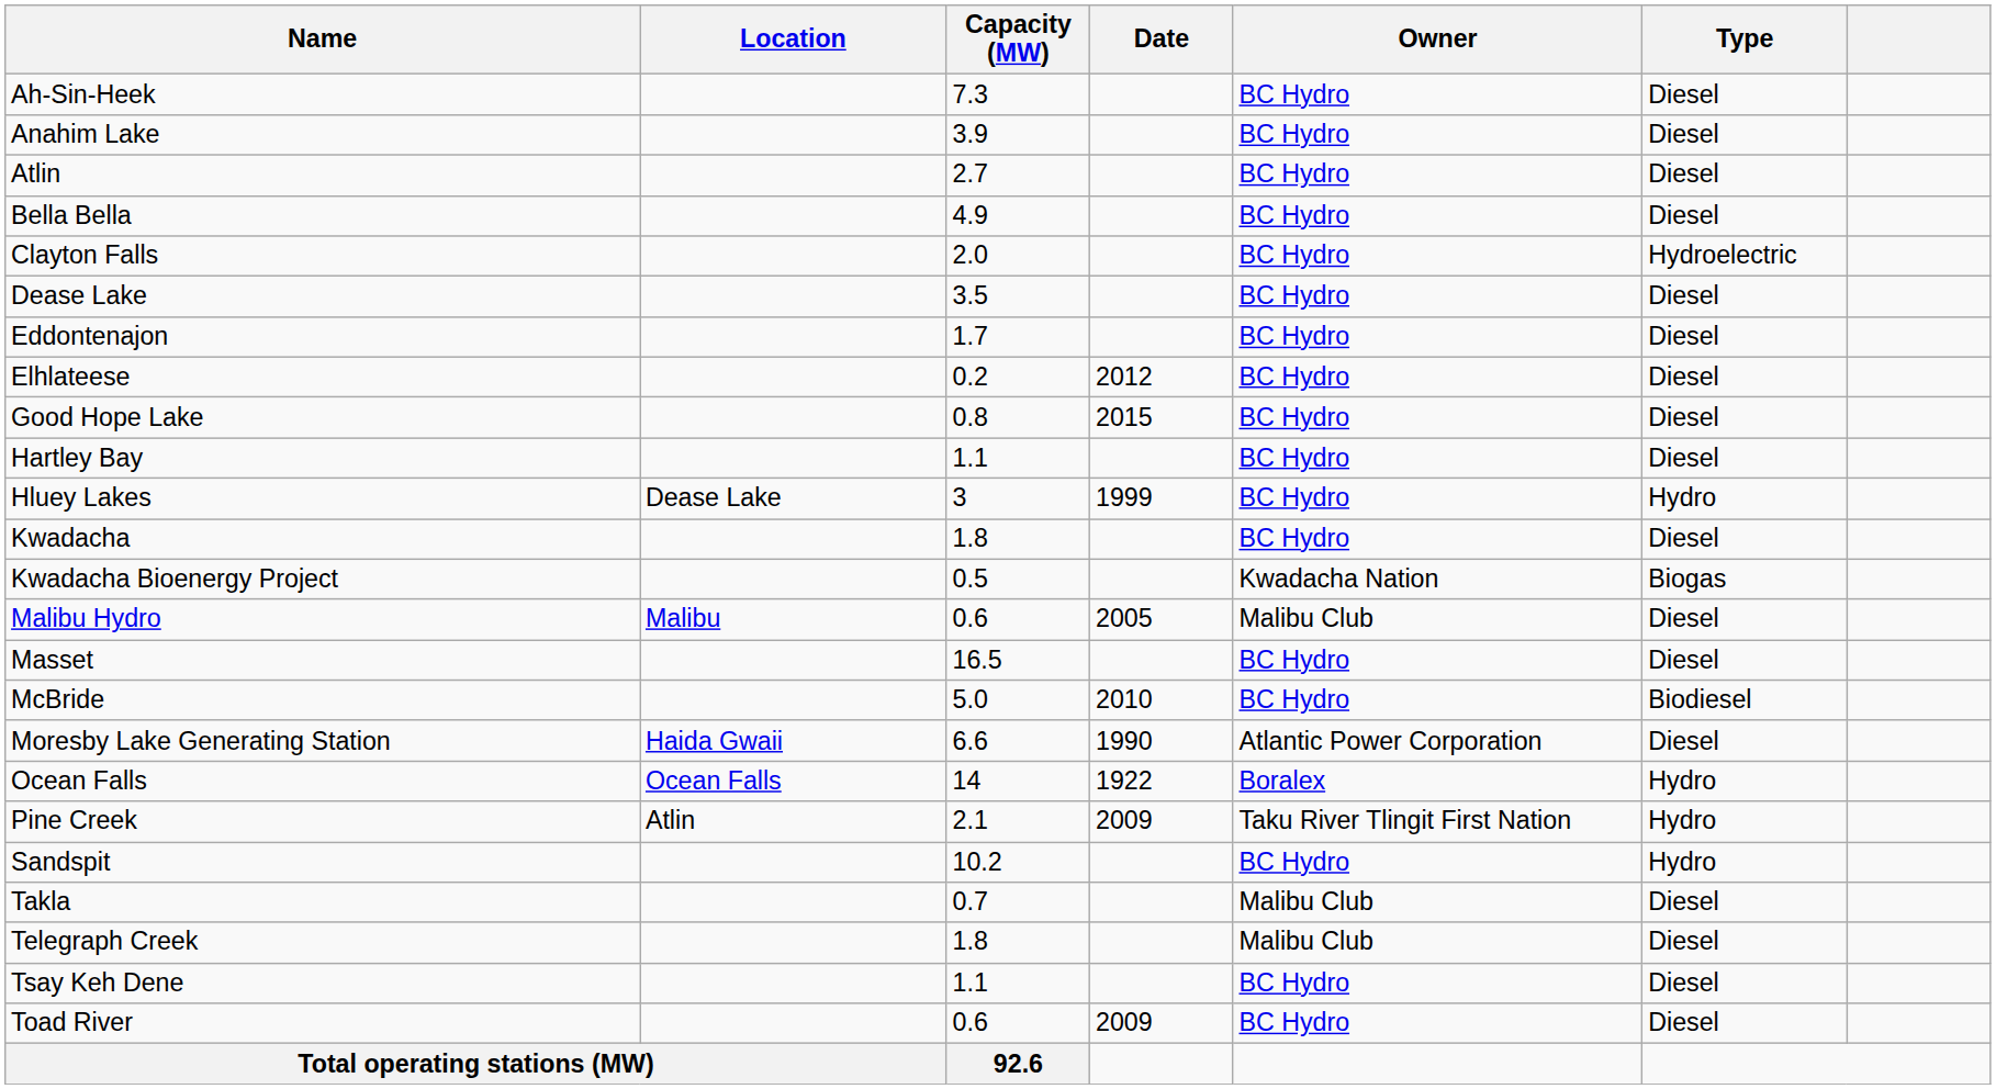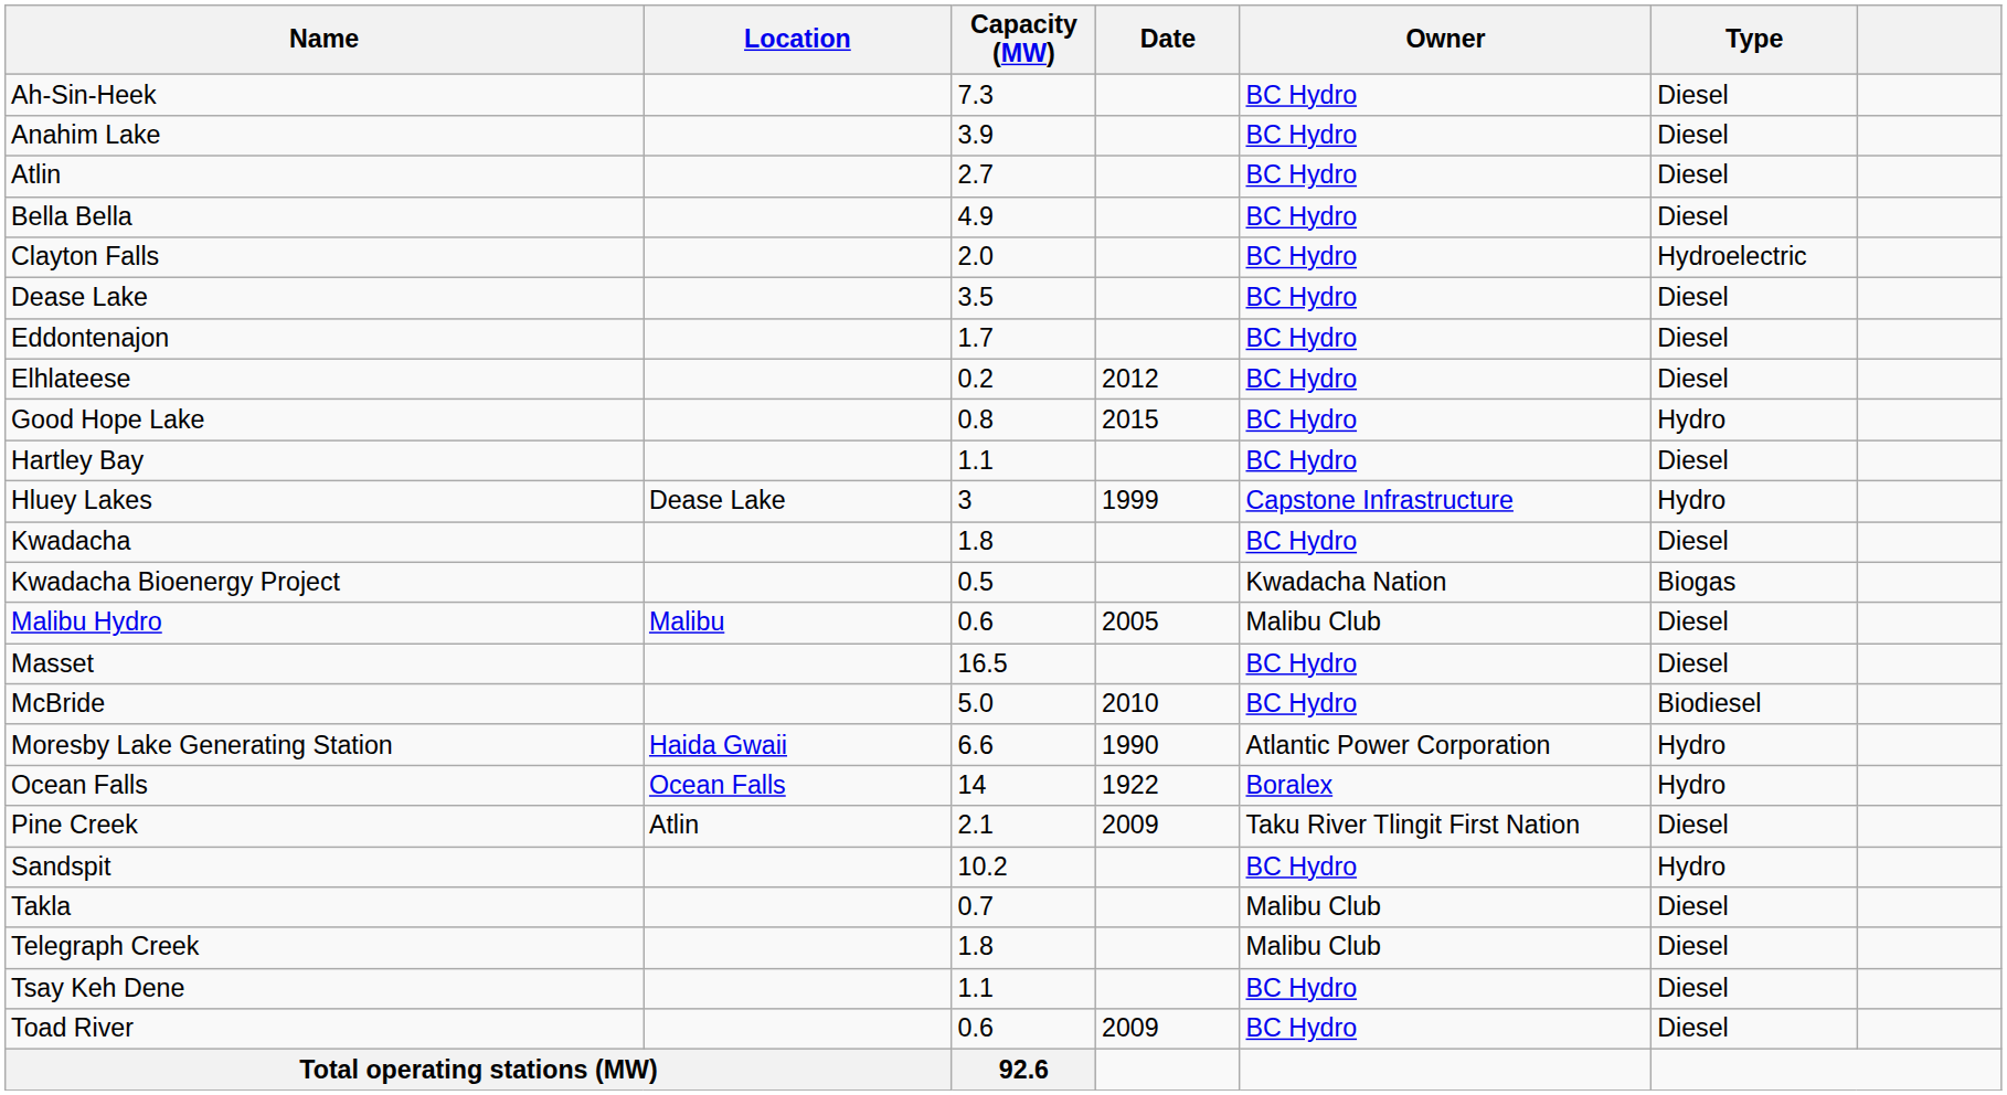Good Hope Lake | Type: Diesel -> Hydro
Hluey Lakes | Owner: BC Hydro -> Capstone Infrastructure
Moresby Lake Generating Station | Type: Diesel -> Hydro
Pine Creek | Type: Hydro -> Diesel
